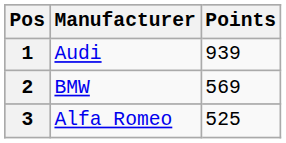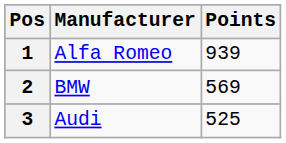1 | Manufacturer: Audi -> Alfa Romeo
3 | Manufacturer: Alfa Romeo -> Audi
